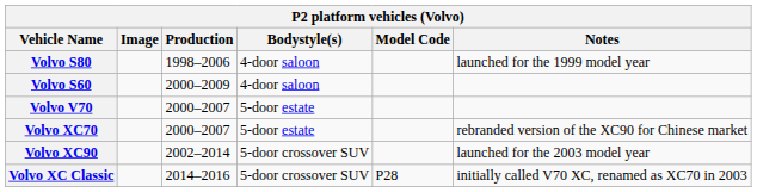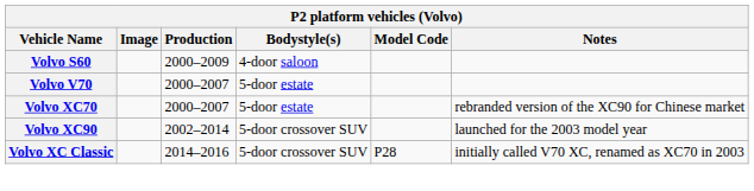- row: Volvo S80 | 1998–2006 | 4-door saloon | launched for the 1999 model year
